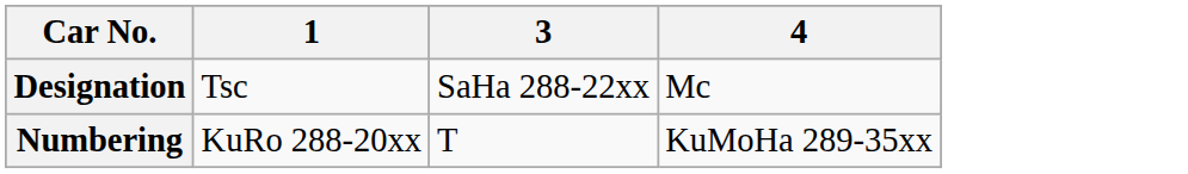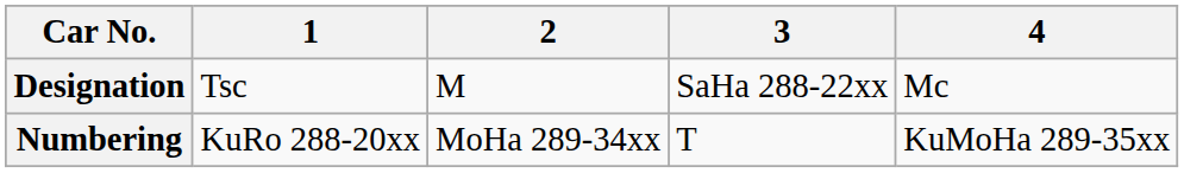+ column: 2 | M | MoHa 289-34xx
